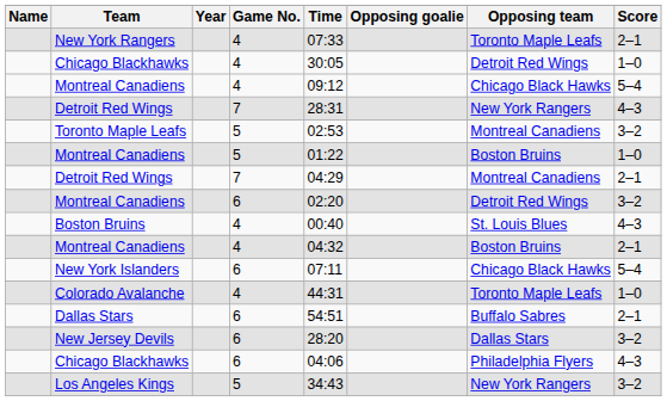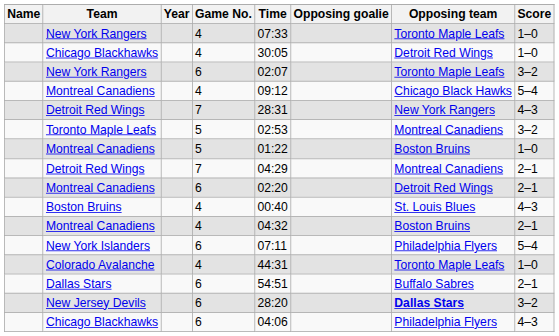New York Rangers / 4 | Score: 2–1 -> 1–0
+ row: New York Rangers | 6 | 02:07 | Toronto Maple Leafs | 3–2
Montreal Canadiens / 6 | Score: 3–2 -> 2–1
New York Islanders | Opposing team: Chicago Black Hawks -> Philadelphia Flyers
New Jersey Devils | Opposing team: normal -> bold
- row: Los Angeles Kings | 5 | 34:43 | New York Rangers | 3–2
